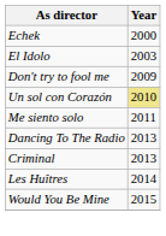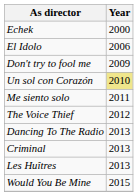El Idolo | Year: 2003 -> 2006
+ row: The Voice Thief | 2012
Les Huîtres | Year: 2014 -> 2013
